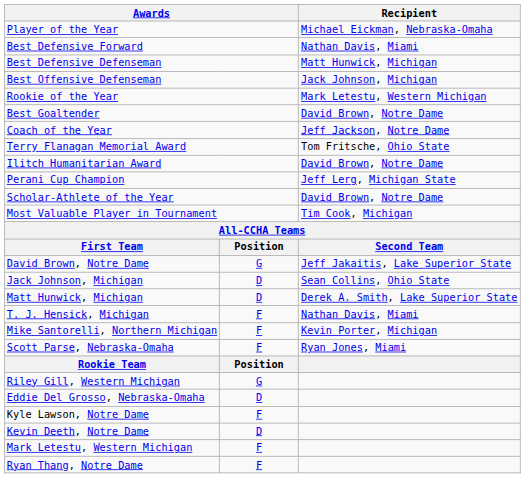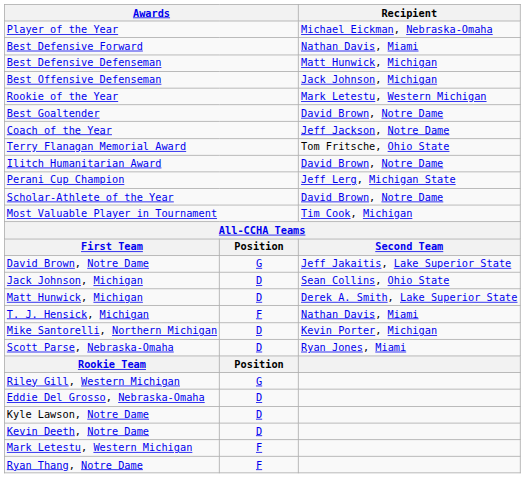Mike Santorelli, Northern Michigan | column 2: F -> D
Scott Parse, Nebraska-Omaha | column 2: F -> D
Kyle Lawson, Notre Dame | column 2: F -> D
